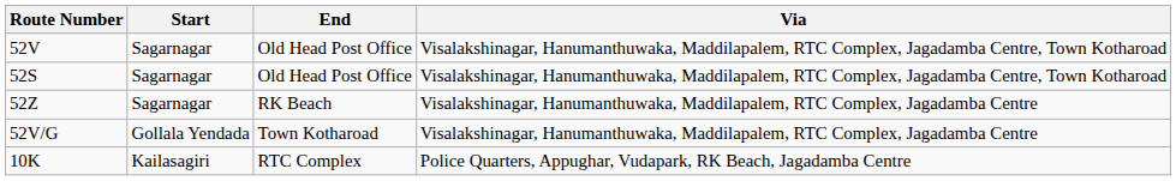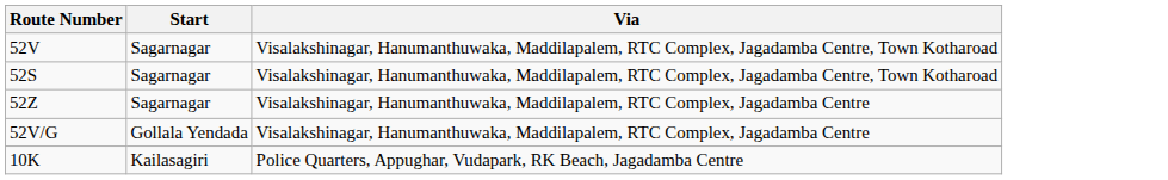- column: End | Old Head Post Office | Old Head Post Office | RK Beach | Town Kotharoad | RTC Complex
